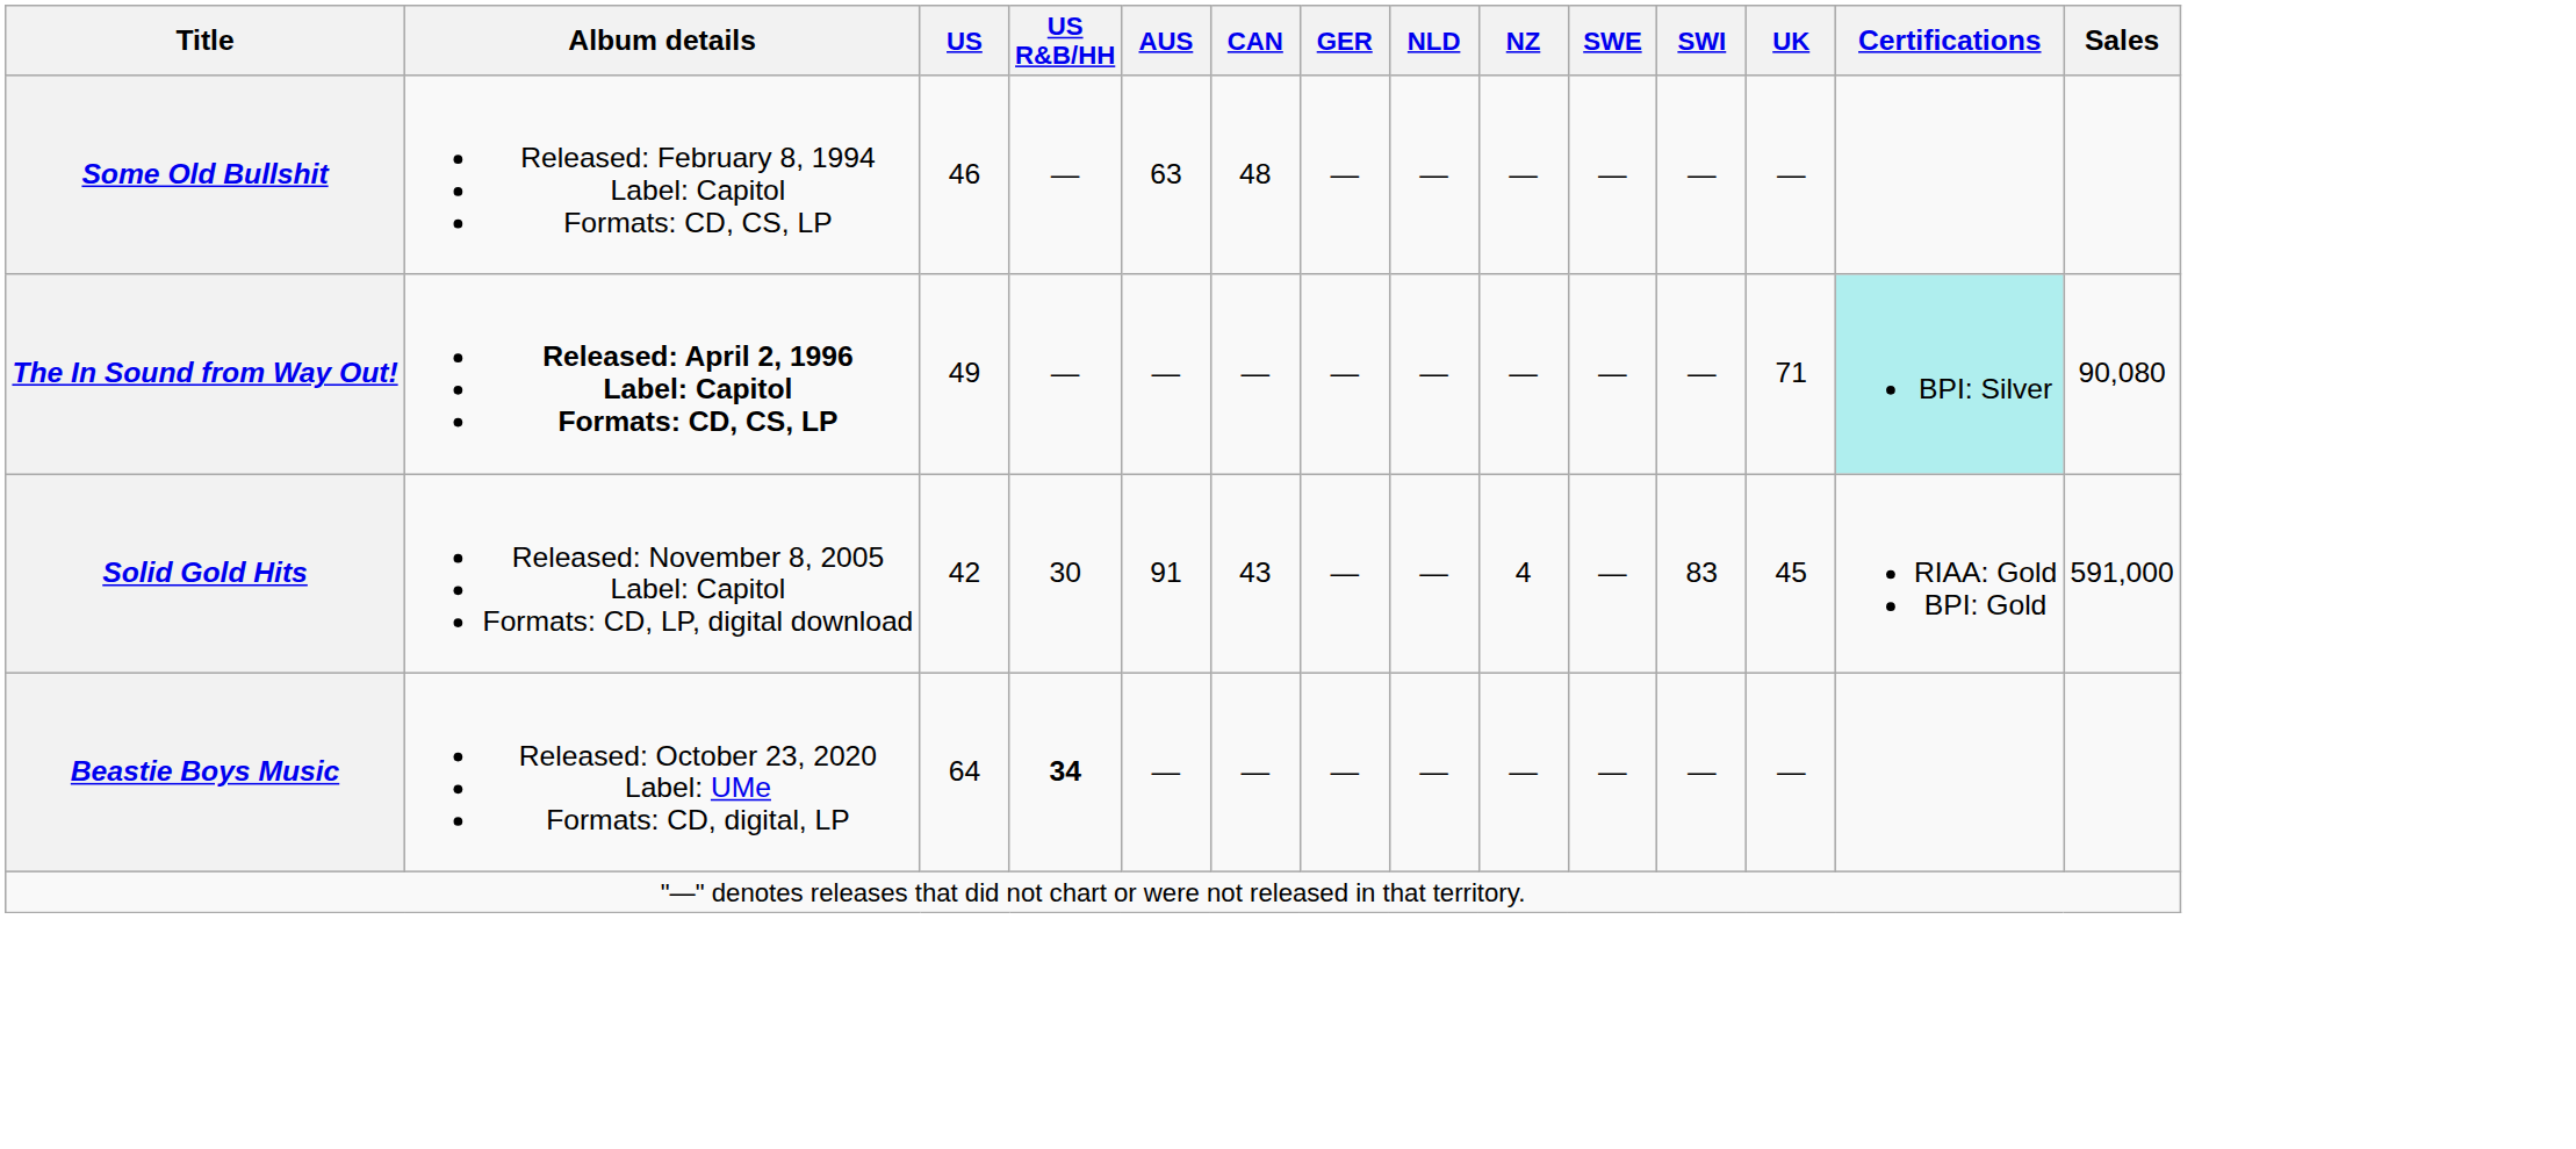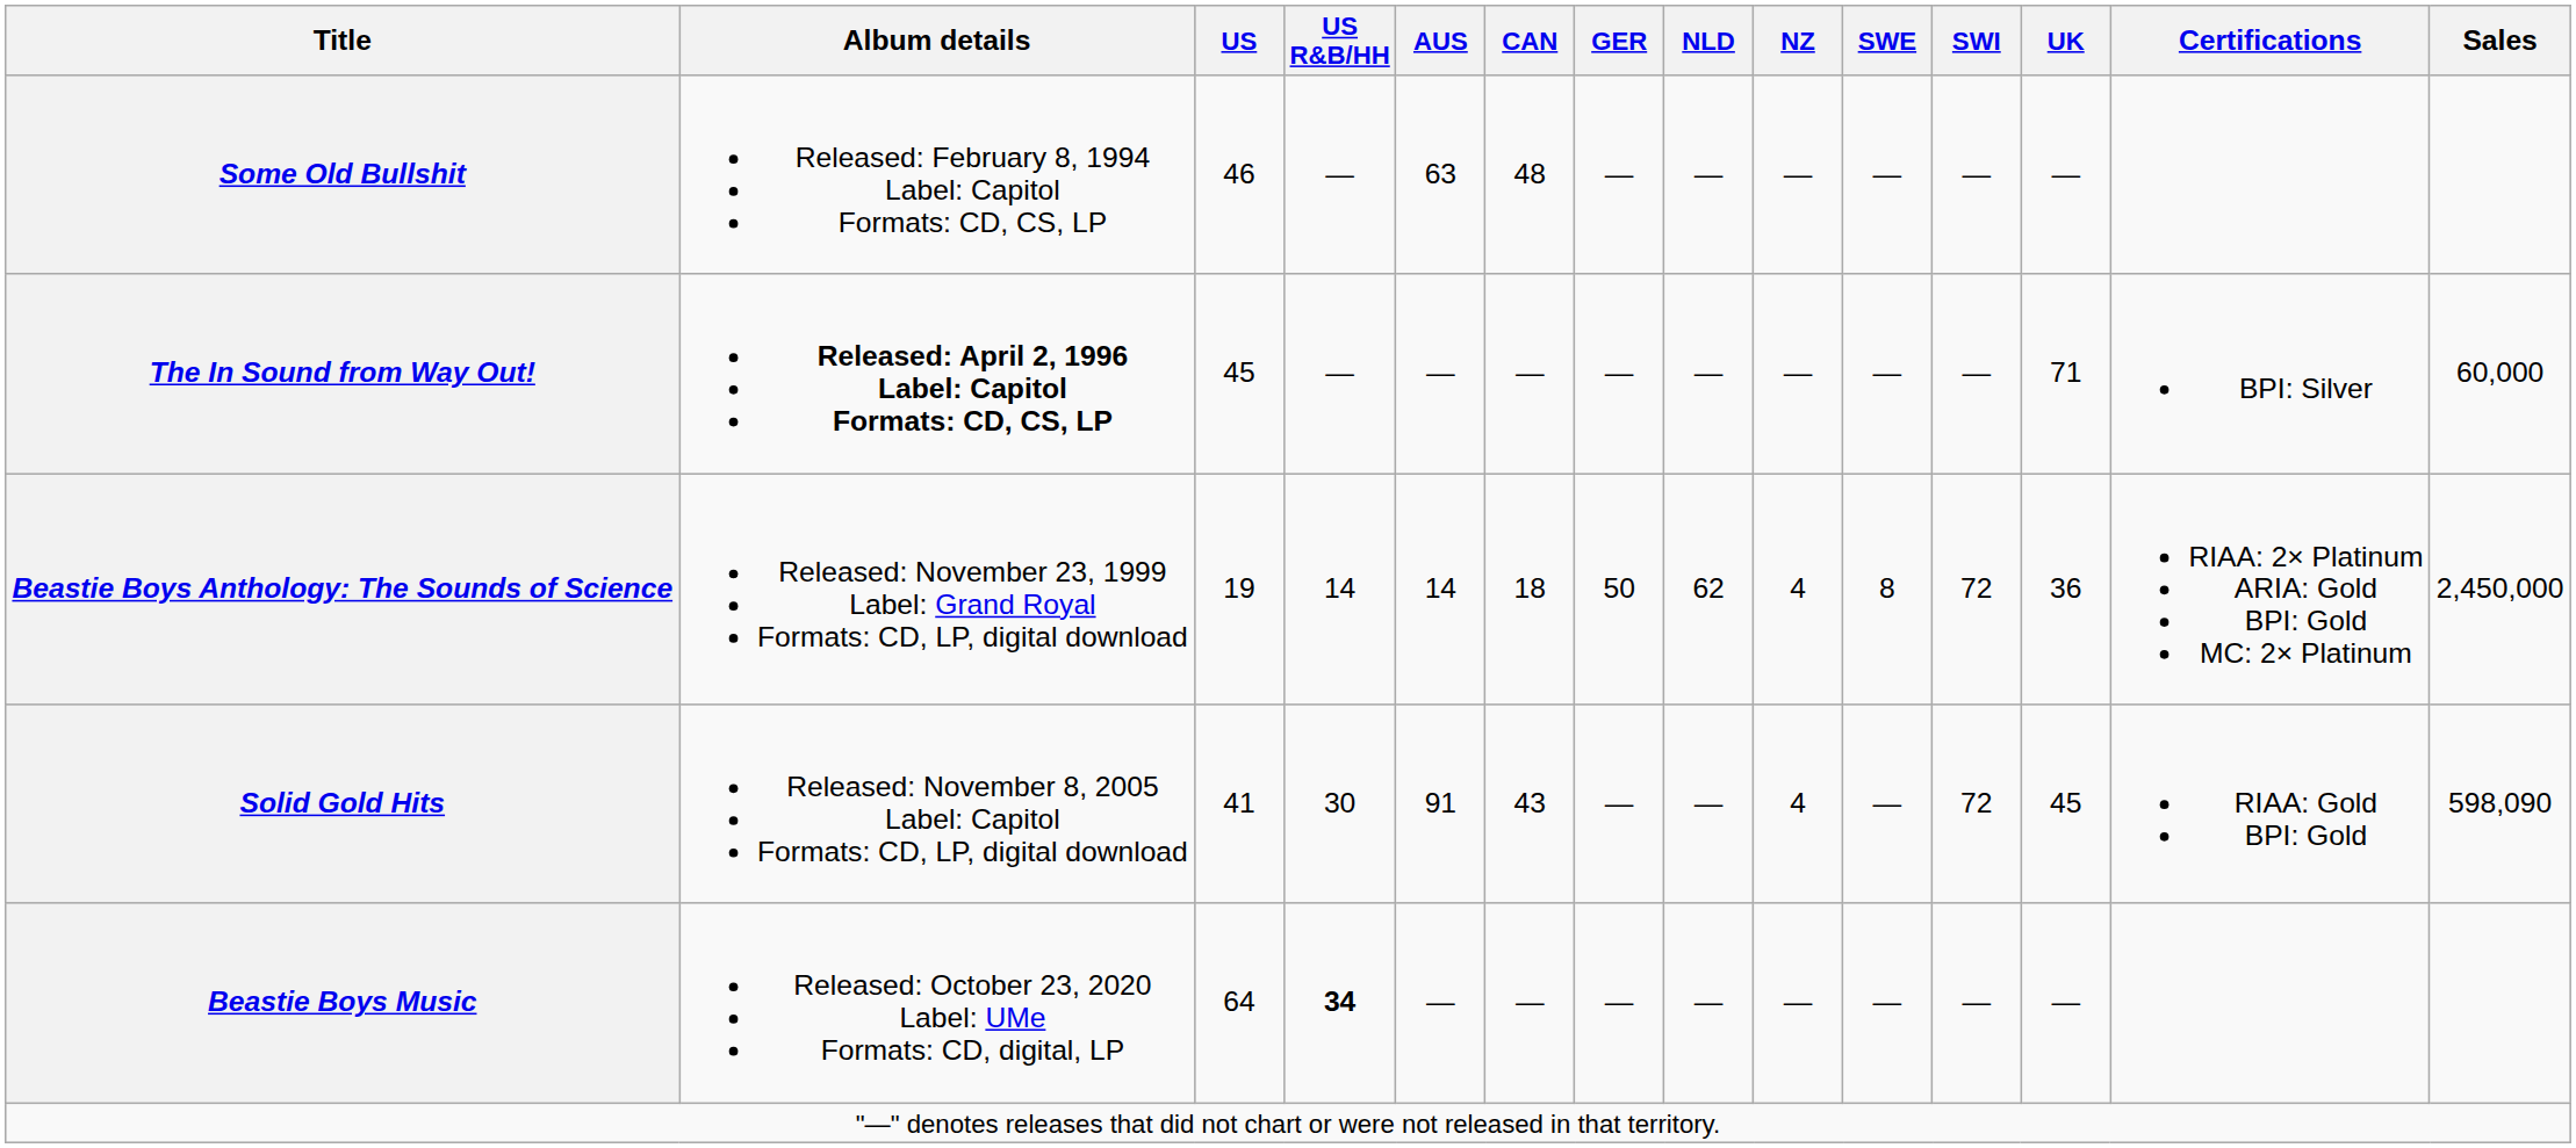The In Sound from Way Out! | US: 49 -> 45
The In Sound from Way Out! | Certifications: paleturquoise background -> no background
The In Sound from Way Out! | Sales: 90,080 -> 60,000
+ row: Beastie Boys Anthology: The Sounds of Science | Released: November 23, 1999 Label: Grand Royal Formats: CD, LP, digital download | 19 | 14 | 14 | 18 | 50 | 62 | 4 | 8 | 72 | 36 | RIAA: 2× Platinum ARIA: Gold BPI: Gold MC: 2× Platinum | 2,450,000
Solid Gold Hits | US: 42 -> 41
Solid Gold Hits | SWI: 83 -> 72
Solid Gold Hits | Sales: 591,000 -> 598,090
